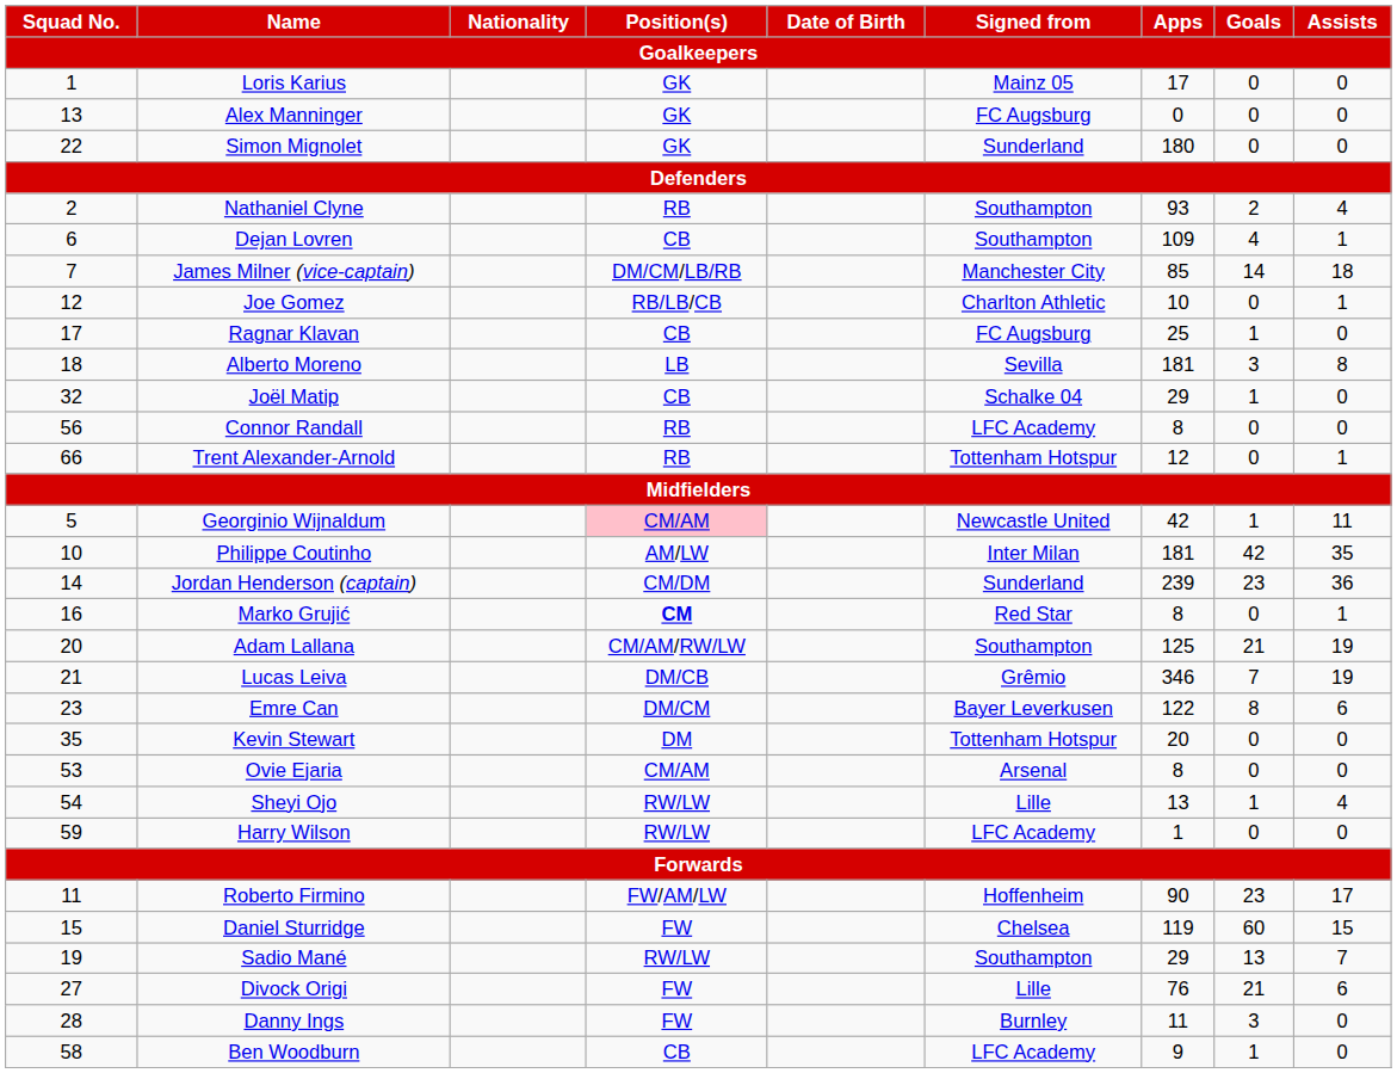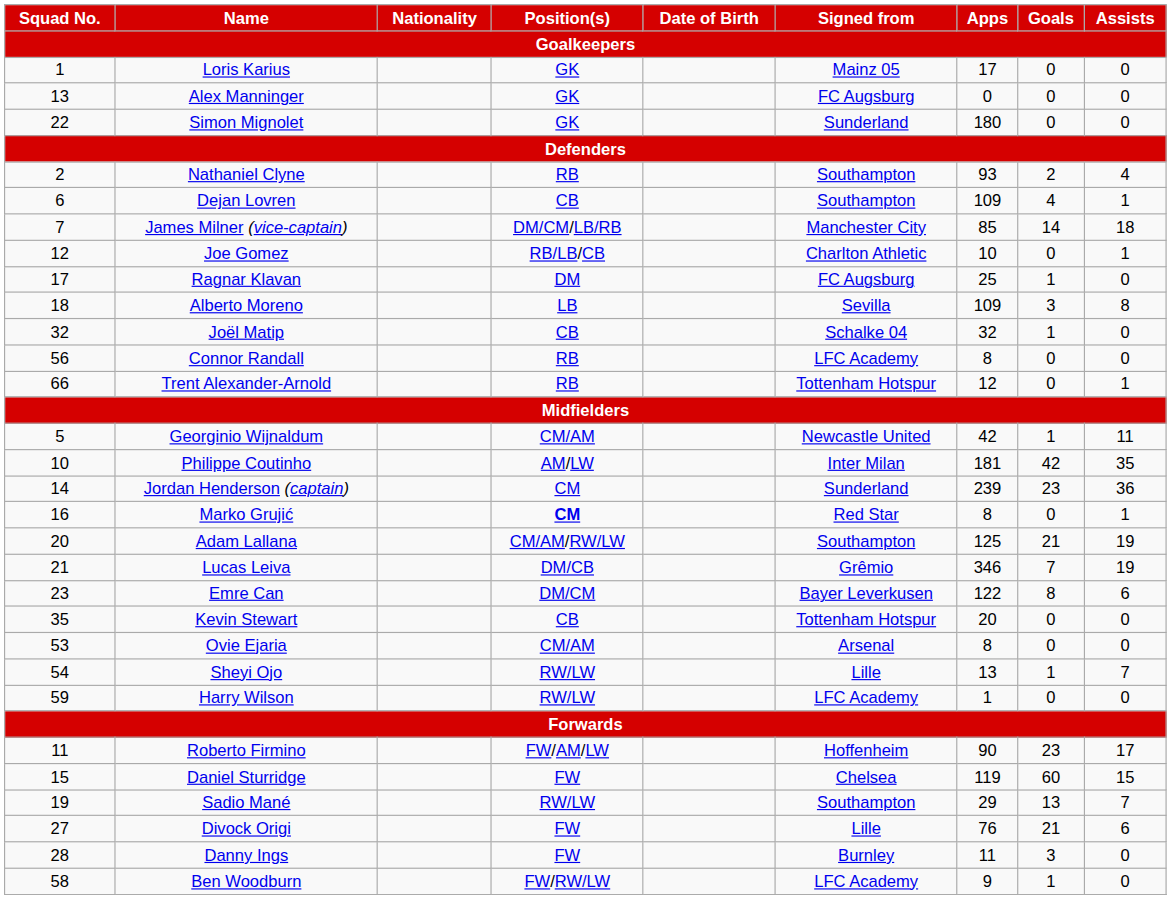Ragnar Klavan | Position(s) / Goalkeepers: CB -> DM
Alberto Moreno | Apps / Goalkeepers: 181 -> 109
Joël Matip | Apps / Goalkeepers: 29 -> 32
Georginio Wijnaldum | Position(s) / Goalkeepers: pink background -> no background
Jordan Henderson (captain) | Position(s) / Goalkeepers: CM/DM -> CM
Kevin Stewart | Position(s) / Goalkeepers: DM -> CB
Sheyi Ojo | Assists / Goalkeepers: 4 -> 7
Ben Woodburn | Position(s) / Goalkeepers: CB -> FW/RW/LW
